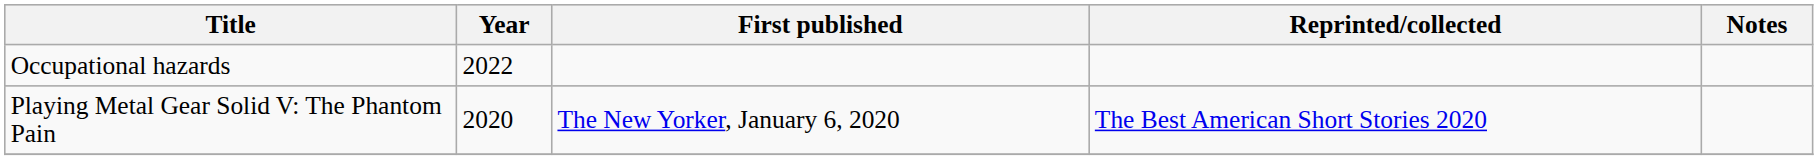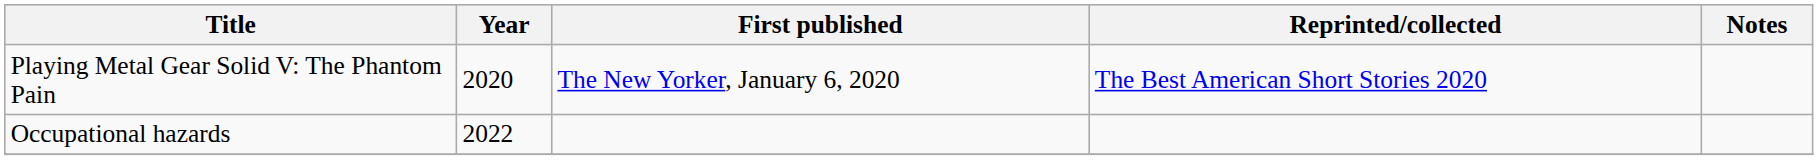rows swapped: Playing Metal Gear Solid V: The Phantom Pain <-> Occupational hazards
